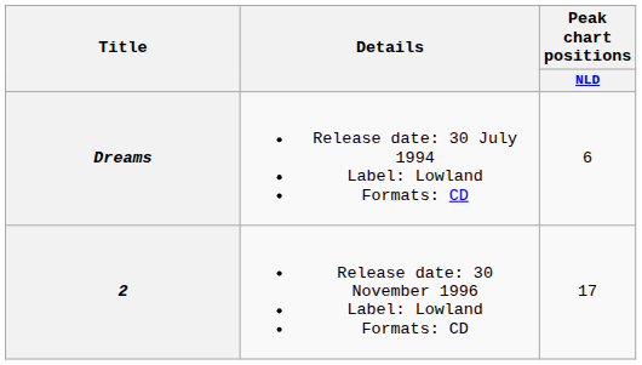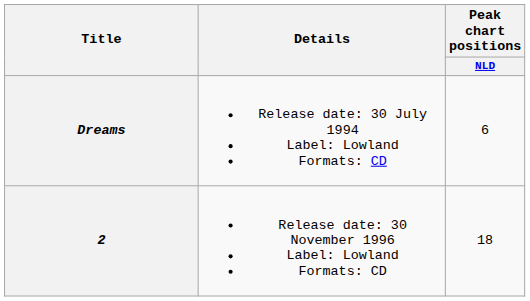2 | Peak chart positions / NLD: 17 -> 18
